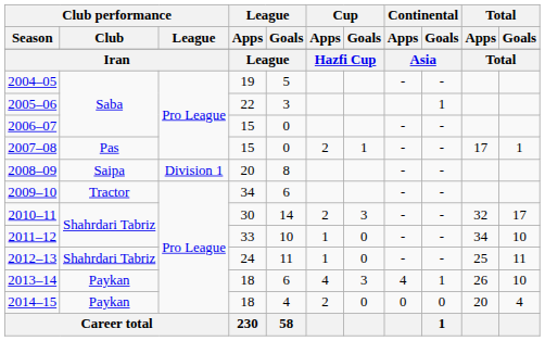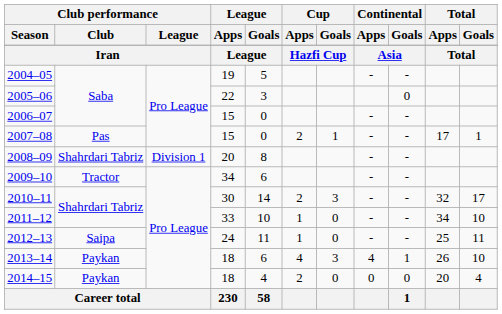2005–06 | Continental / Goals: 1 -> 0
2008–09 | Club performance / Club: Saipa -> Shahrdari Tabriz
2012–13 | Club performance / Club: Shahrdari Tabriz -> Saipa
